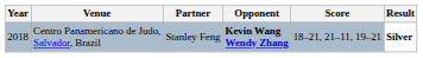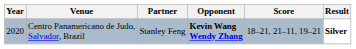Centro Panamericano de Judo, Salvador, Brazil | Year: 2018 -> 2020
